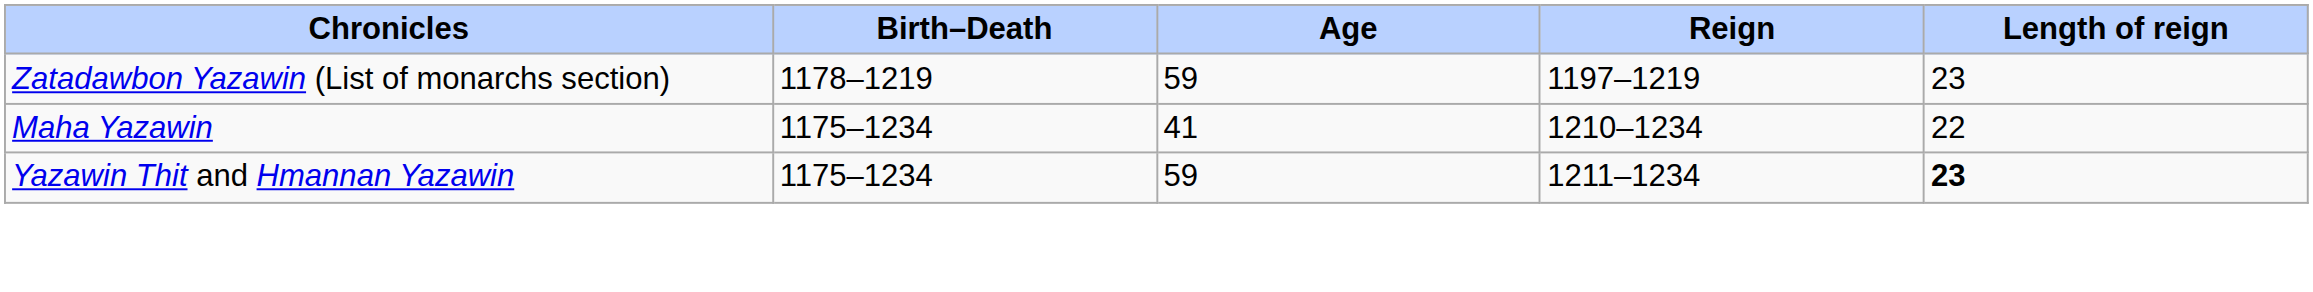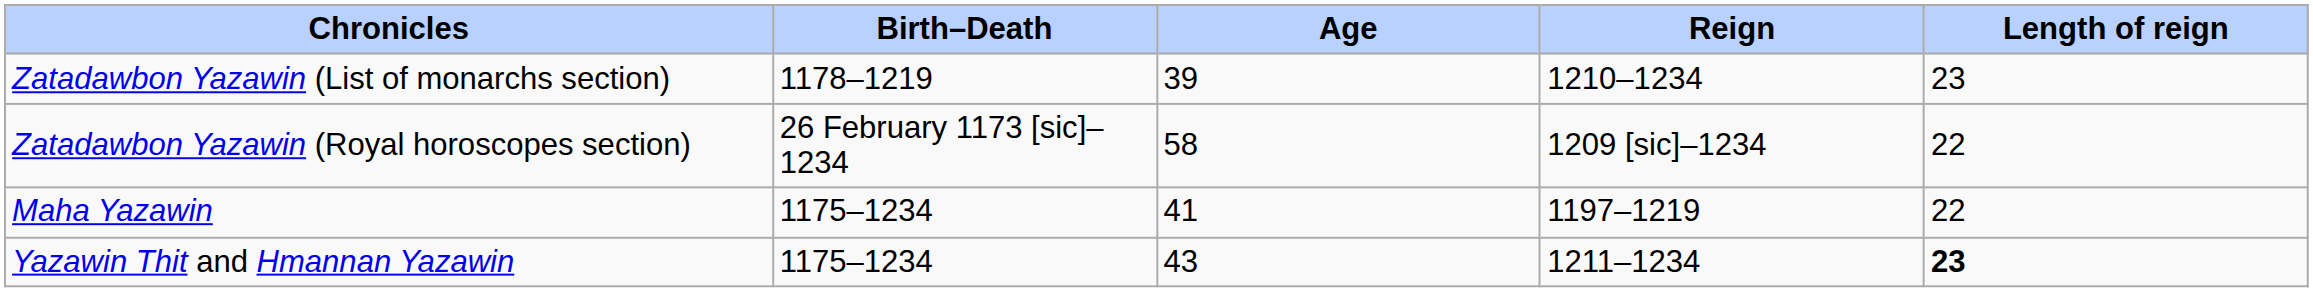Zatadawbon Yazawin (List of monarchs section) | Age: 59 -> 39
Zatadawbon Yazawin (List of monarchs section) | Reign: 1197–1219 -> 1210–1234
+ row: Zatadawbon Yazawin (Royal horoscopes section) | 26 February 1173 [sic]–1234 | 58 | 1209 [sic]–1234 | 22
Maha Yazawin | Reign: 1210–1234 -> 1197–1219
Yazawin Thit and Hmannan Yazawin | Age: 59 -> 43
